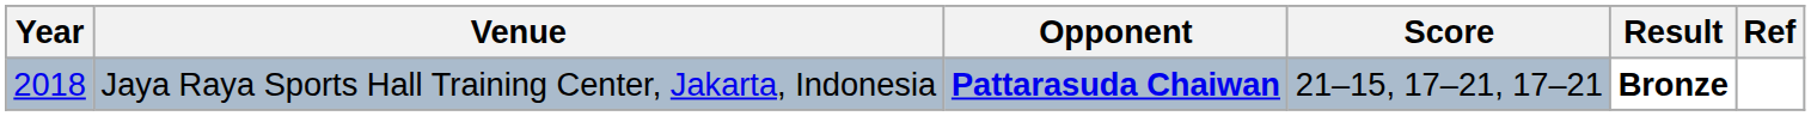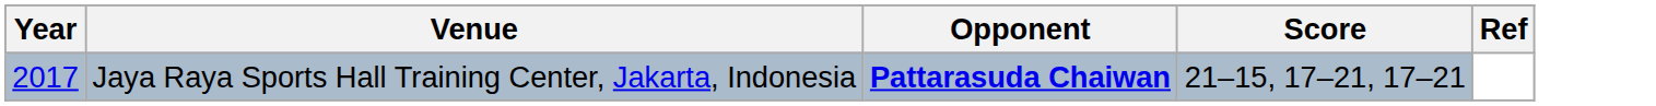- column: Result | Bronze
Jaya Raya Sports Hall Training Center, Jakarta, Indonesia | Year: 2018 -> 2017
